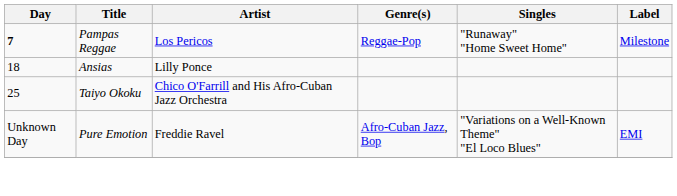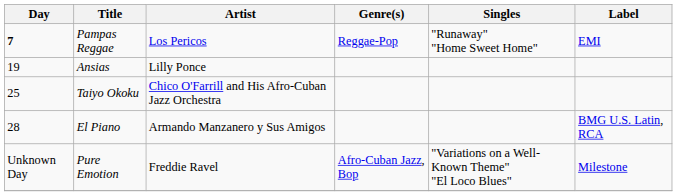Pampas Reggae | Label: Milestone -> EMI
Ansias | Day: 18 -> 19
+ row: 28 | El Piano | Armando Manzanero y Sus Amigos | BMG U.S. Latin, RCA
Pure Emotion | Label: EMI -> Milestone
